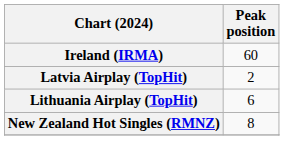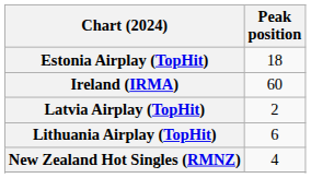+ row: Estonia Airplay (TopHit) | 18
New Zealand Hot Singles (RMNZ) | Peak position: 8 -> 4
